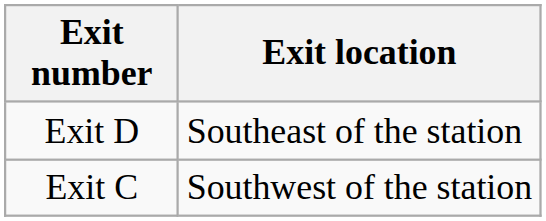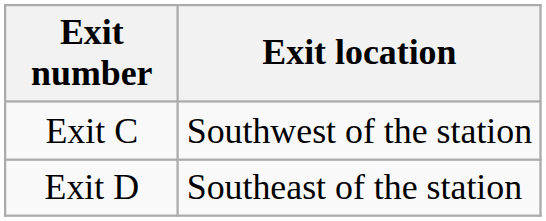rows swapped: Exit C <-> Exit D
